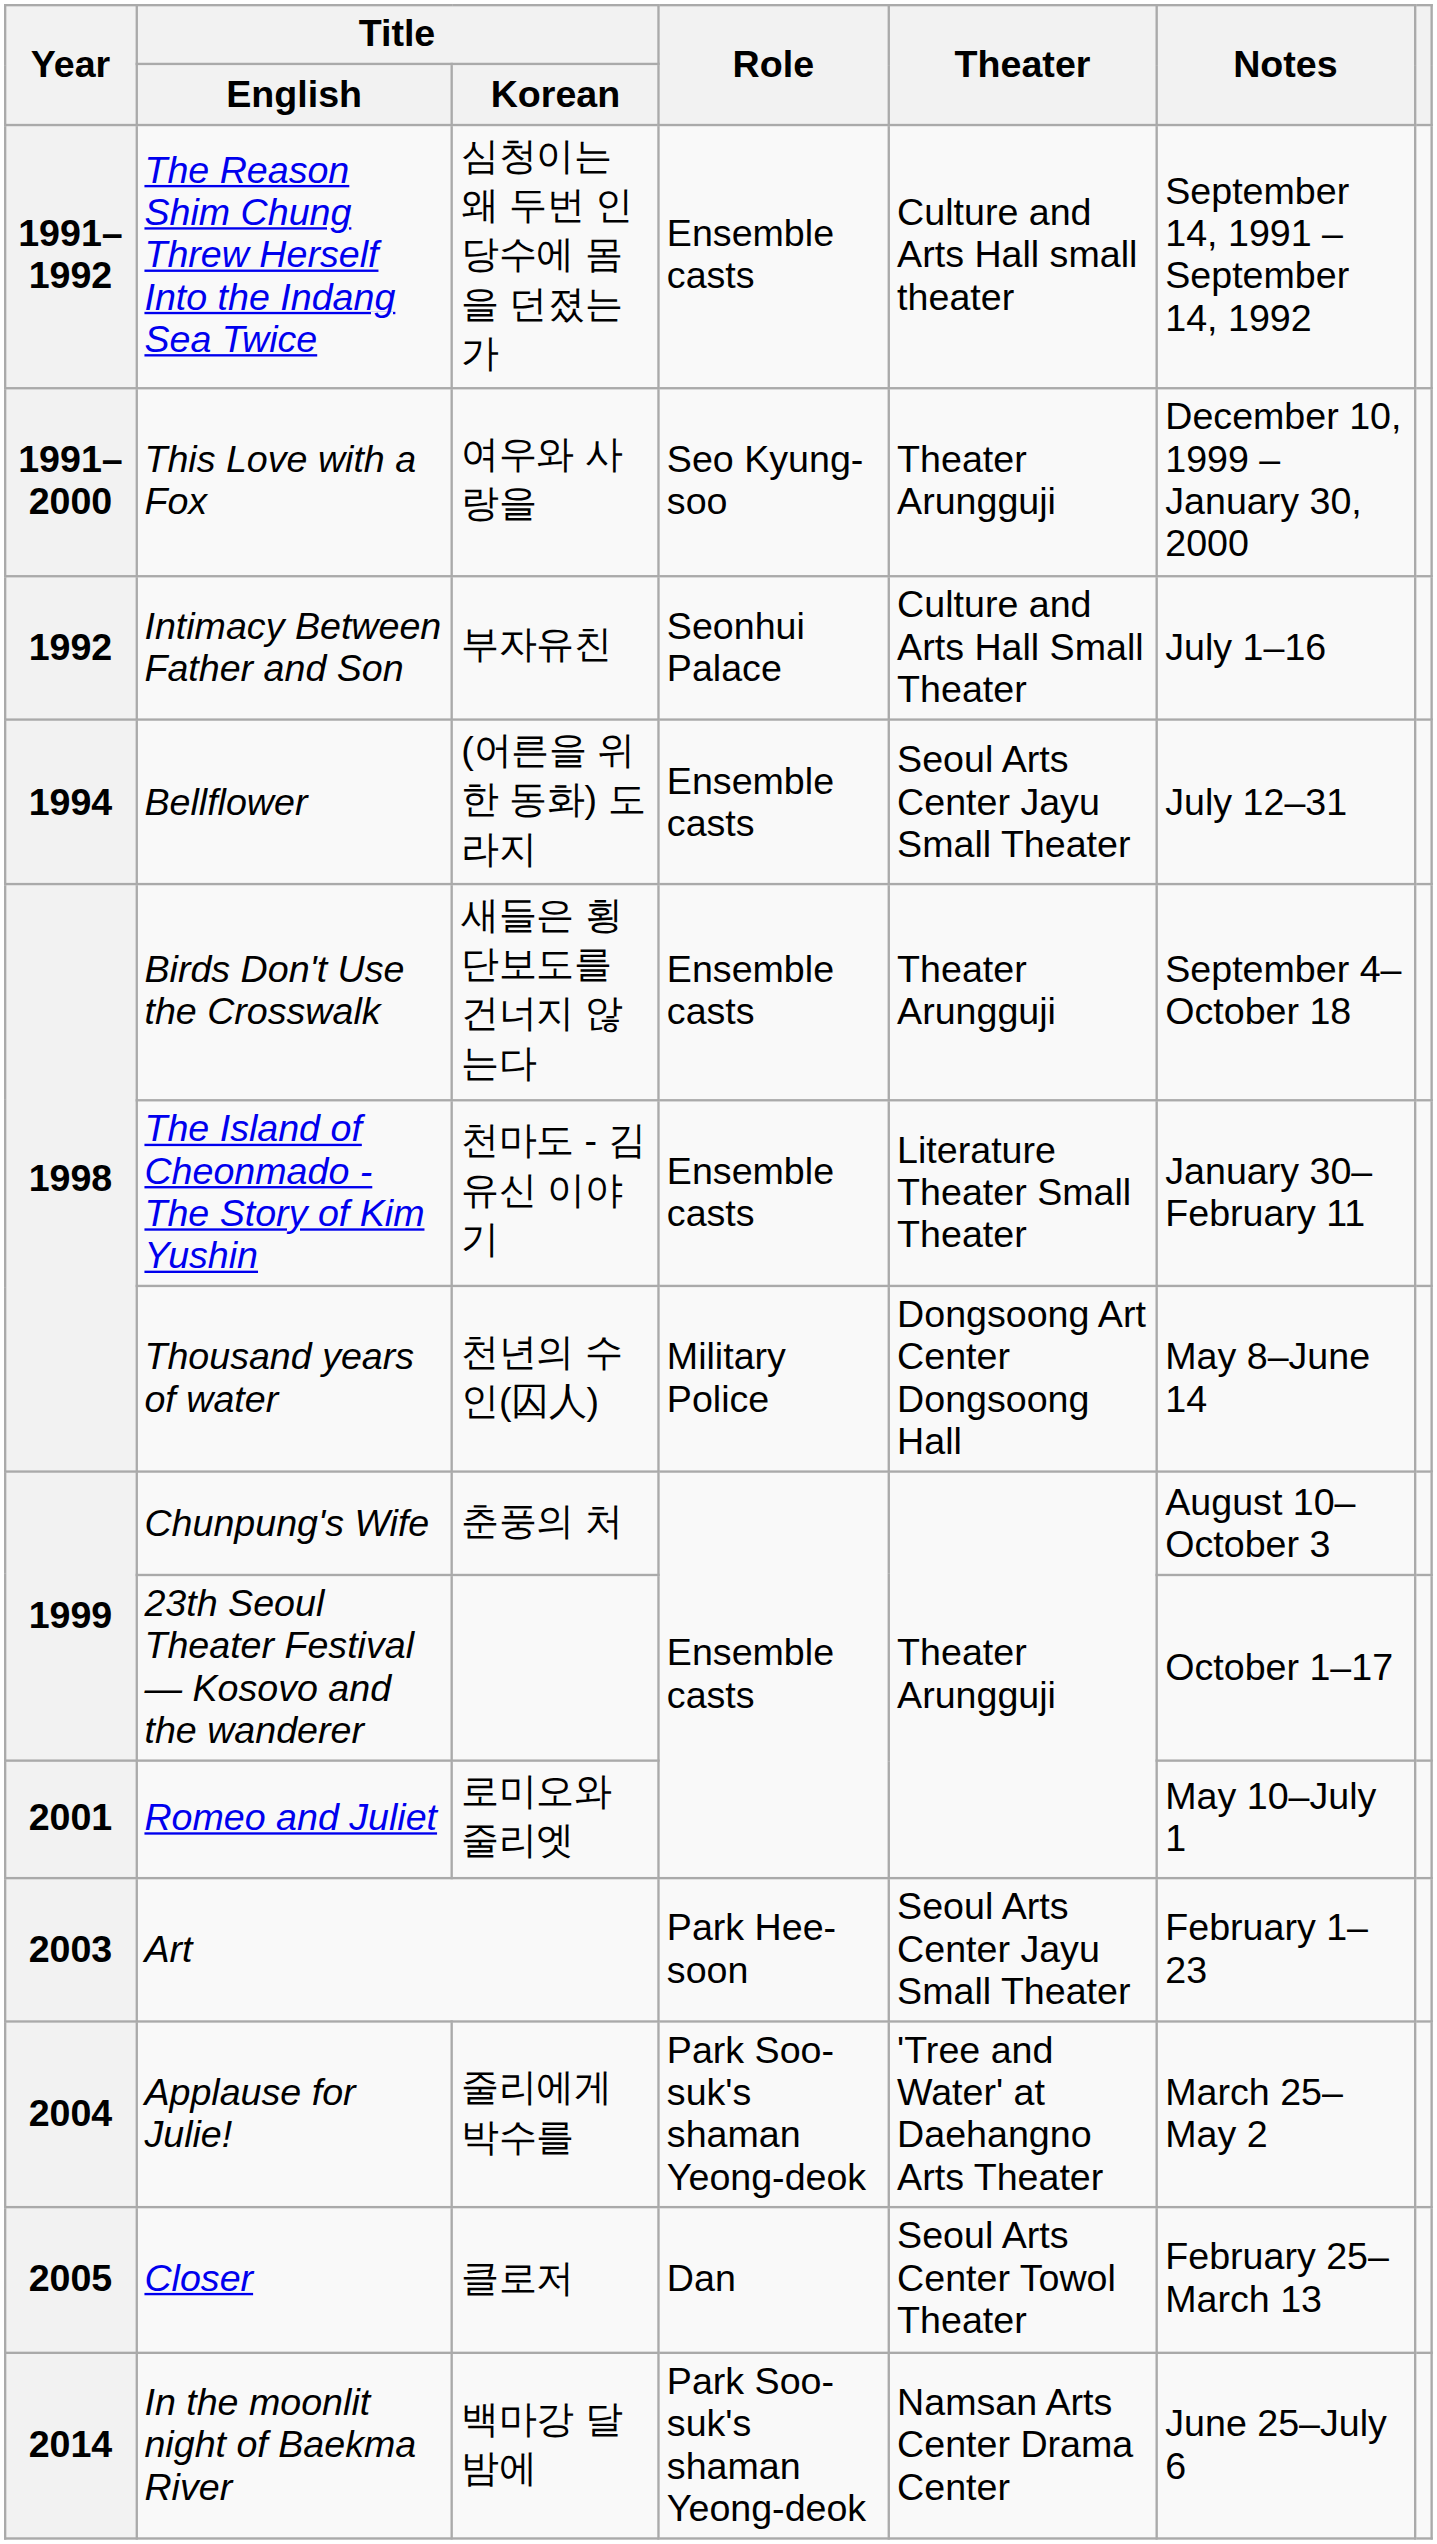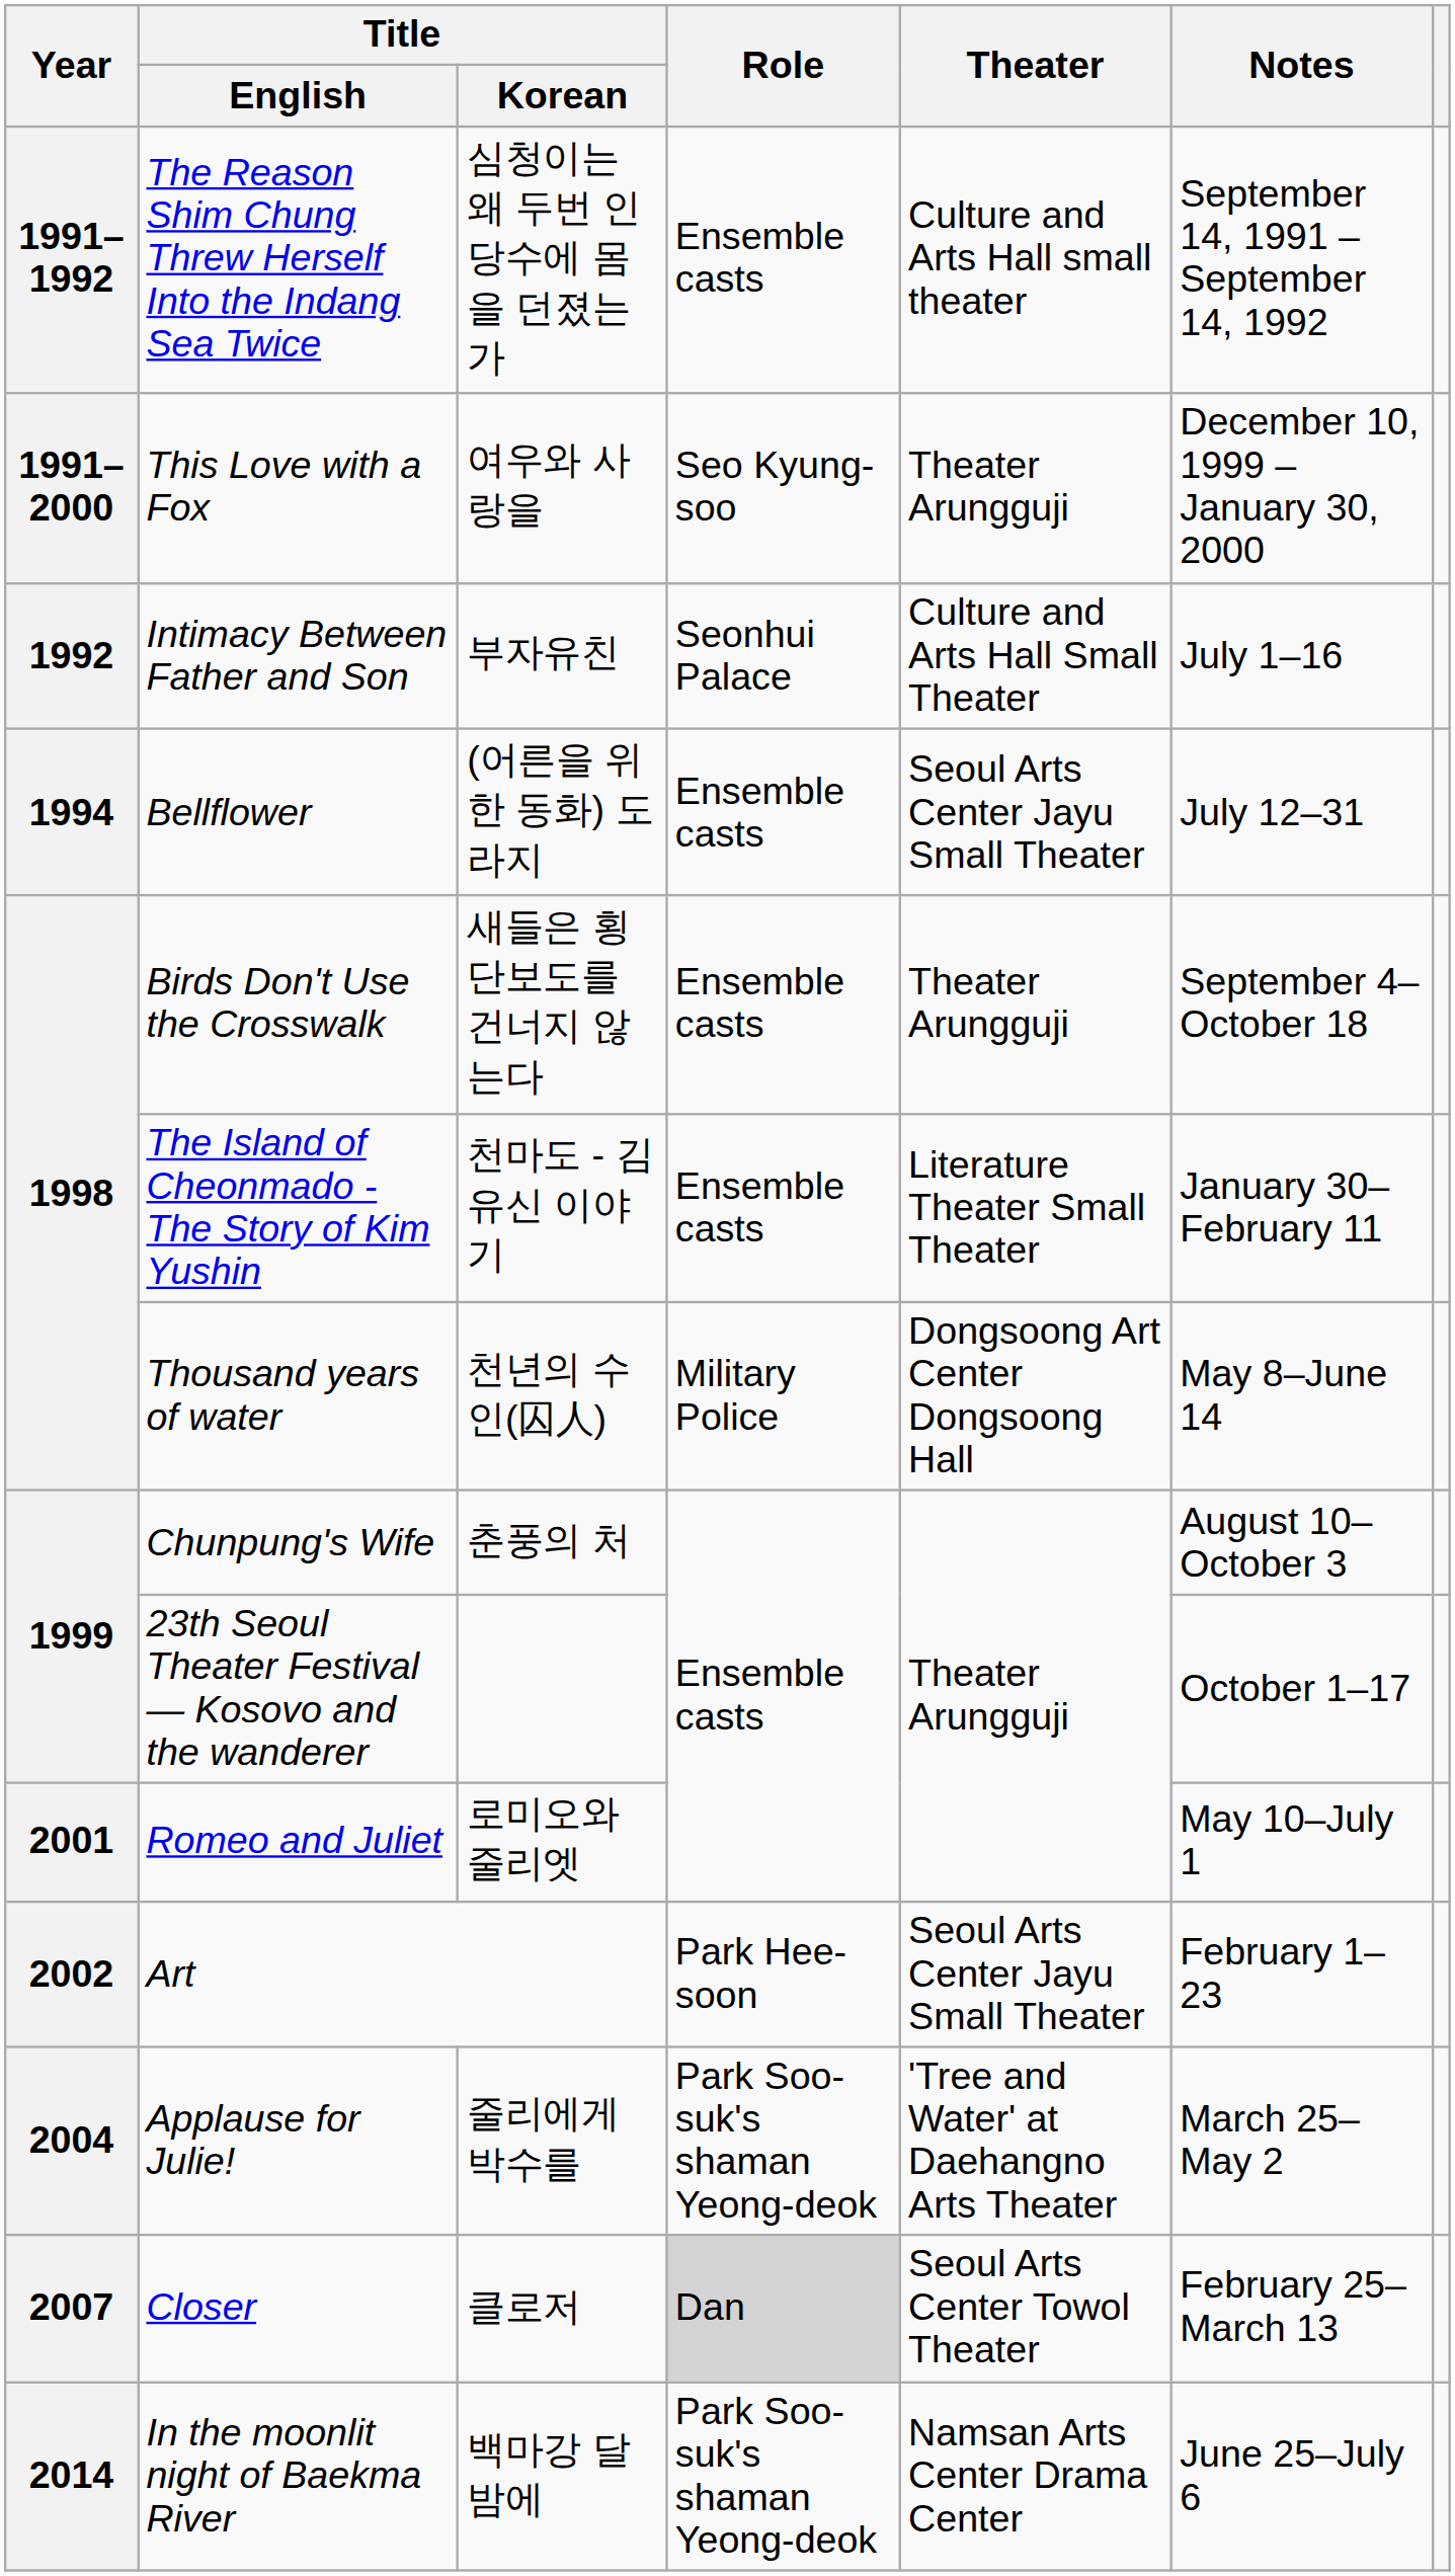Art | Year: 2003 -> 2002
Closer | Year: 2005 -> 2007
Closer | Role: no background -> lightgrey background
